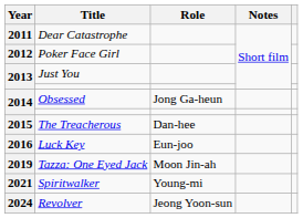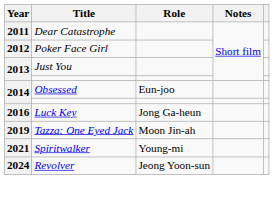Obsessed | Role: Jong Ga-heun -> Eun-joo
- row: 2015 | The Treacherous | Dan-hee
Luck Key | Role: Eun-joo -> Jong Ga-heun
